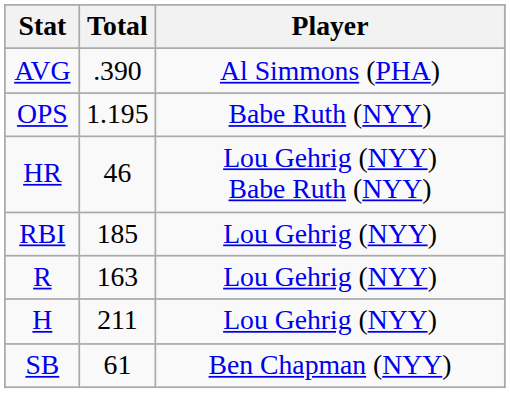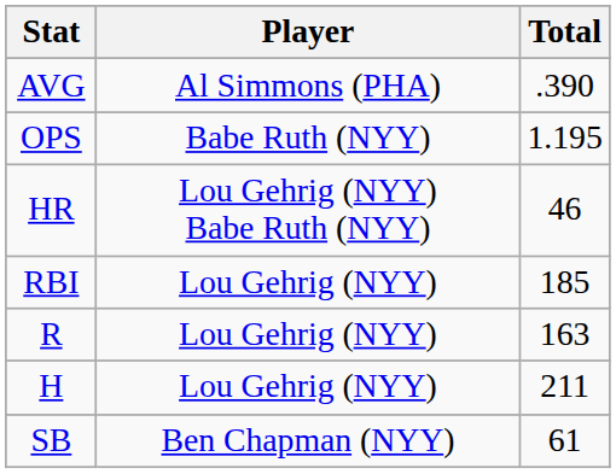columns swapped: Player <-> Total
